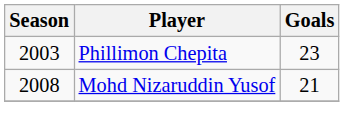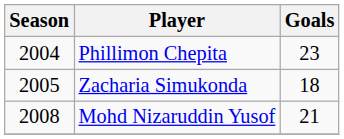Phillimon Chepita | Season: 2003 -> 2004
+ row: 2005 | Zacharia Simukonda | 18
